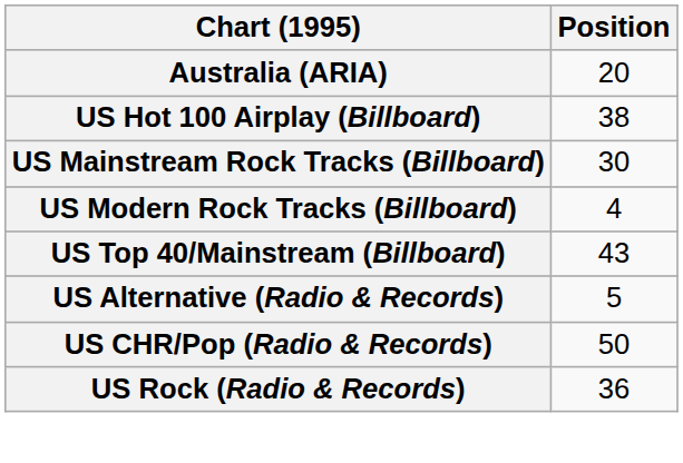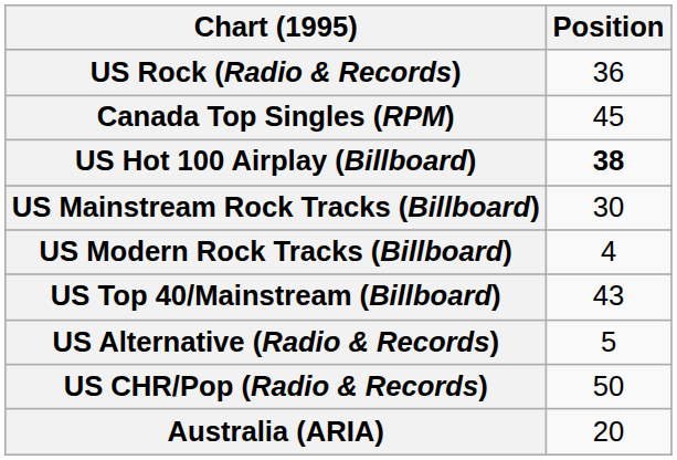rows swapped: Australia (ARIA) <-> US Rock (Radio & Records)
+ row: Canada Top Singles (RPM) | 45
US Hot 100 Airplay (Billboard) | Position: normal -> bold
